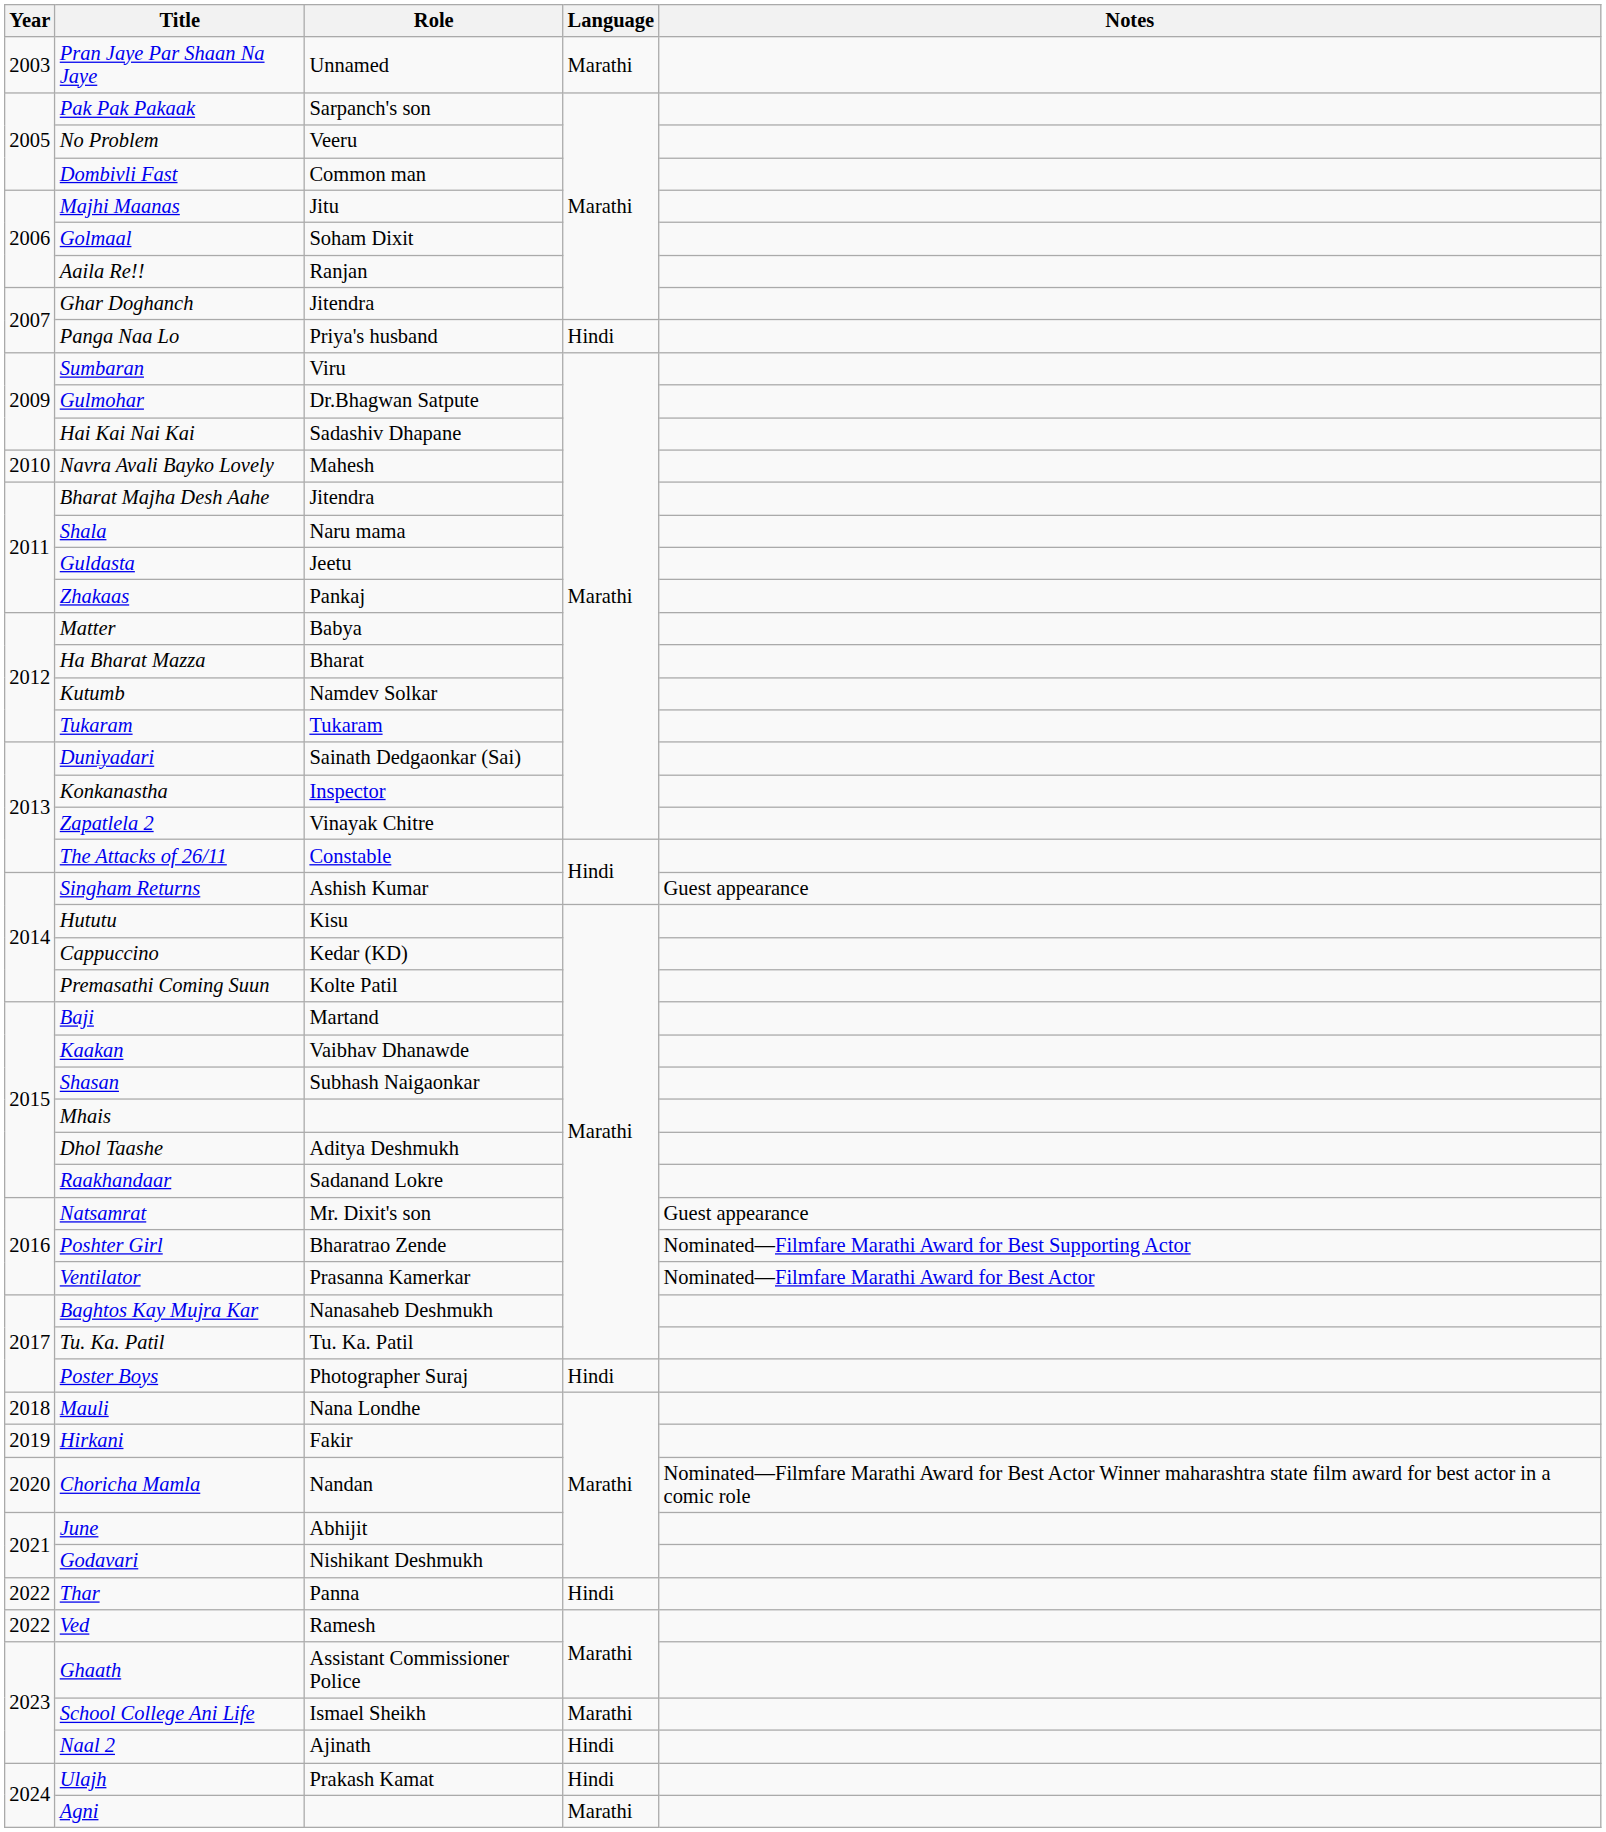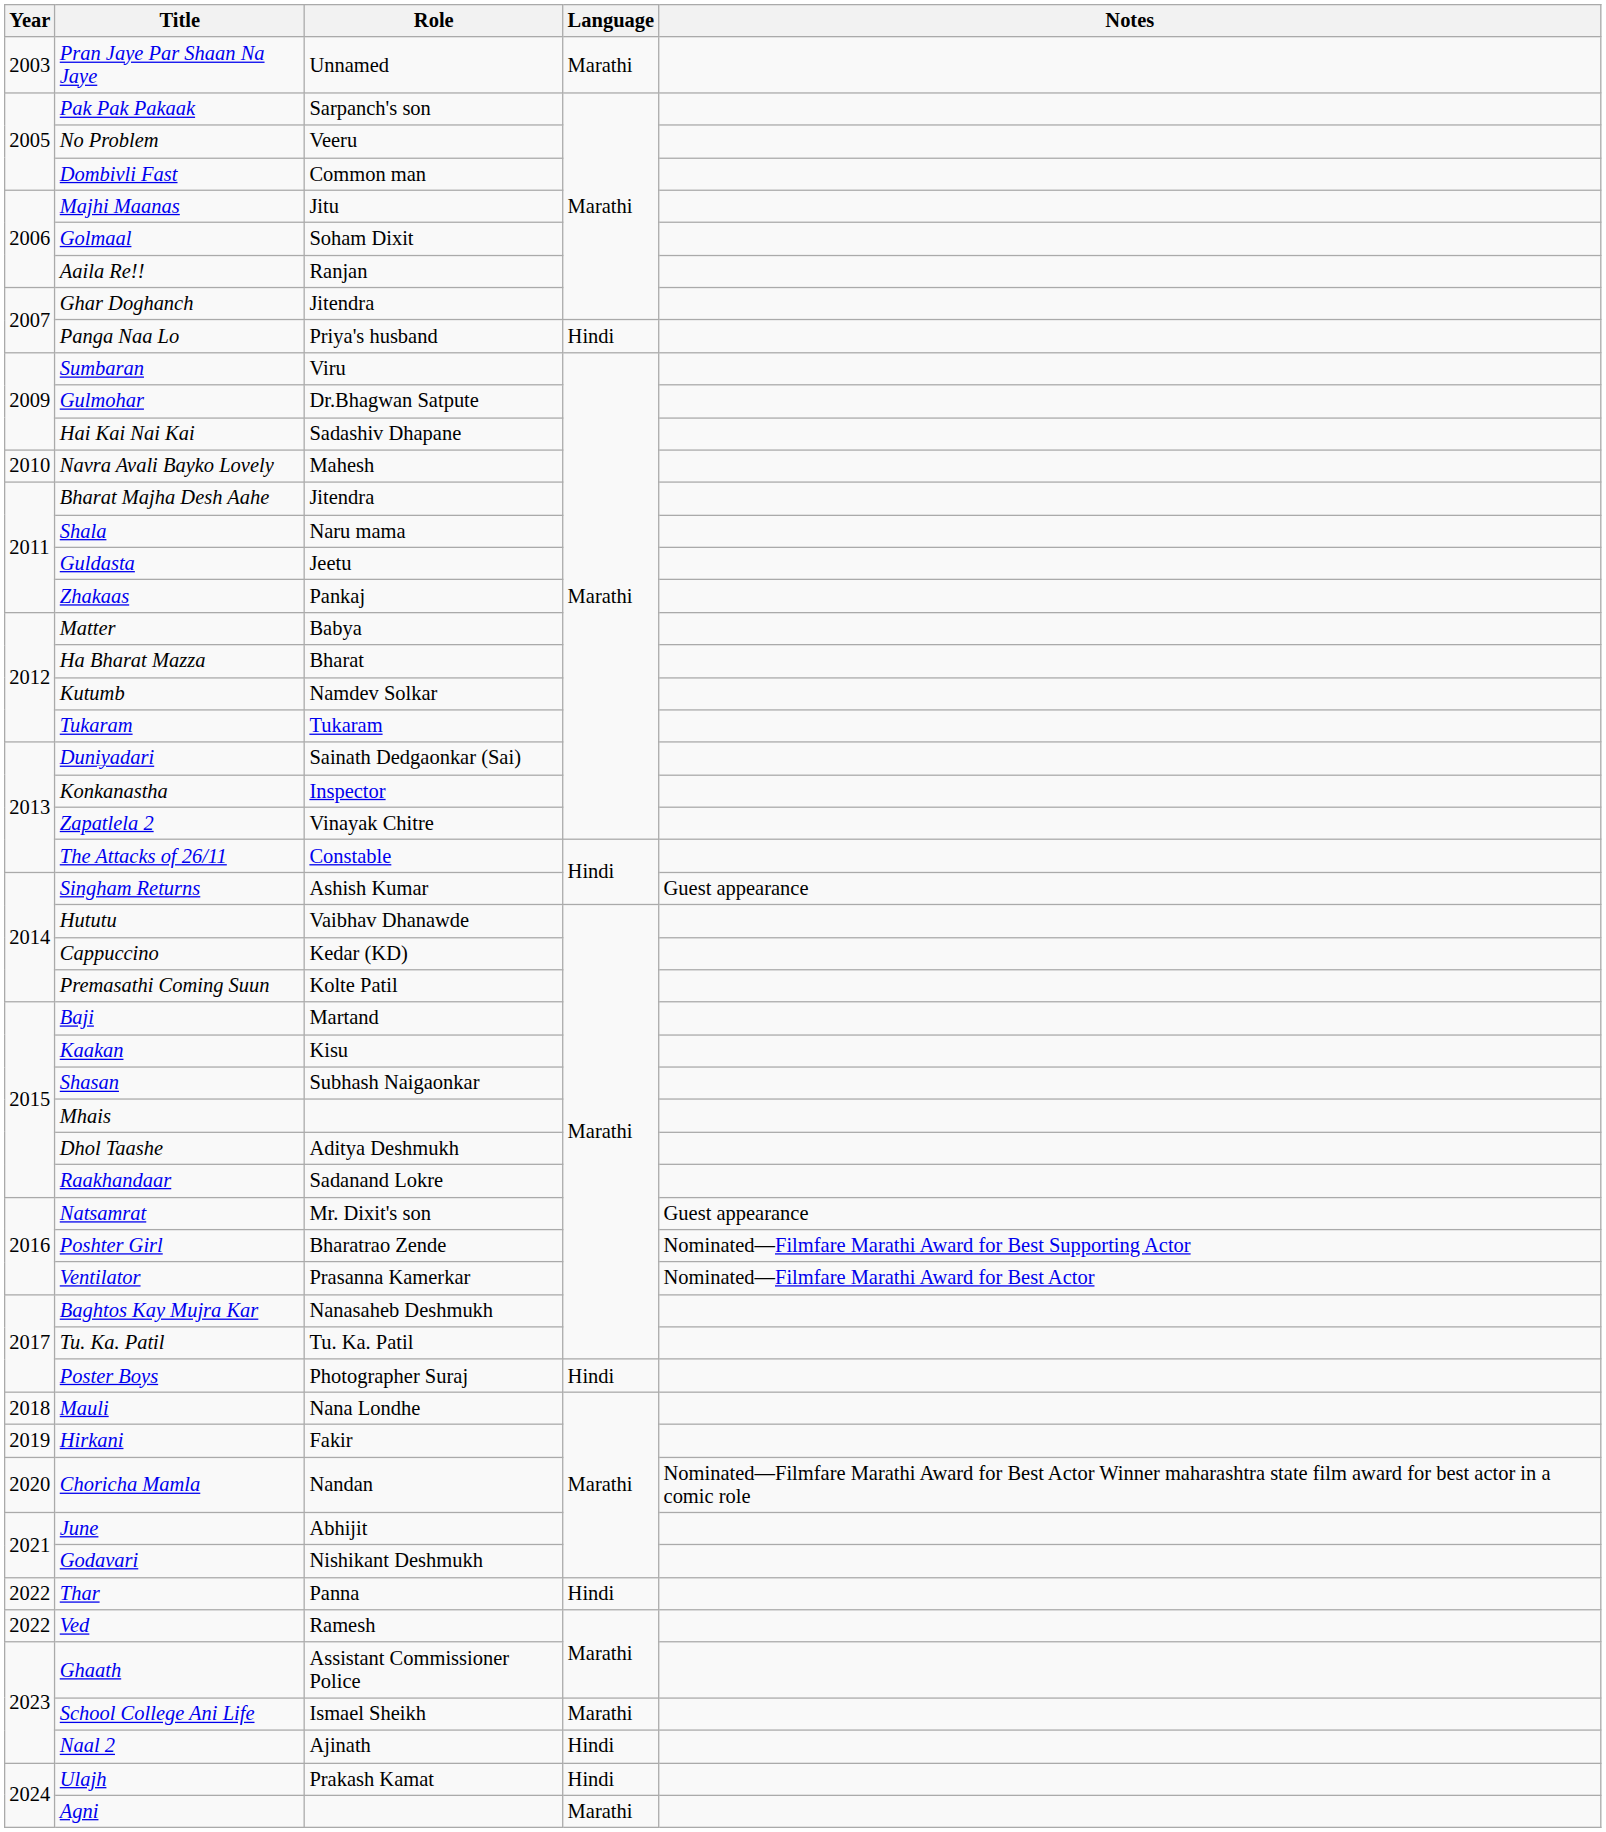Hututu | Role: Kisu -> Vaibhav Dhanawde
Kaakan | Role: Vaibhav Dhanawde -> Kisu
